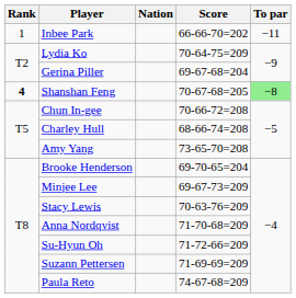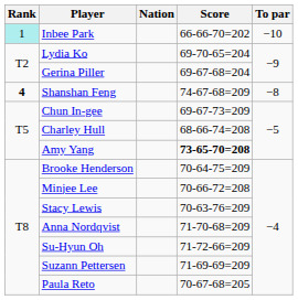Inbee Park | Rank: no background -> paleturquoise background
Inbee Park | To par: −11 -> −10
Lydia Ko | Score: 70-64-75=209 -> 69-70-65=204
Shanshan Feng | Score: 70-67-68=205 -> 74-67-68=209
Shanshan Feng | To par: lightgreen background -> no background
Chun In-gee | Score: 70-66-72=208 -> 69-67-73=209
Amy Yang | Score: normal -> bold
Brooke Henderson | Score: 69-70-65=204 -> 70-64-75=209
Minjee Lee | Score: 69-67-73=209 -> 70-66-72=208
Paula Reto | Score: 74-67-68=209 -> 70-67-68=205
